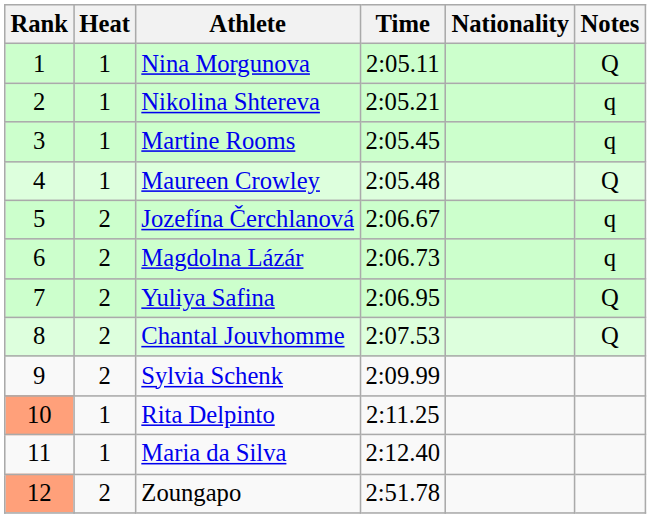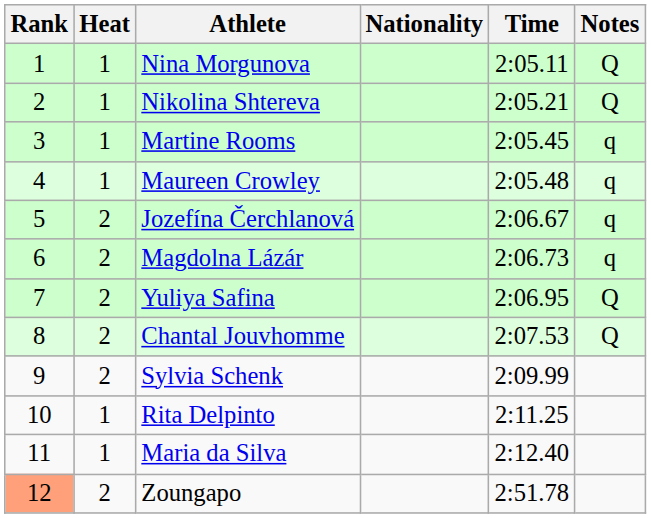columns swapped: Nationality <-> Time
Nikolina Shtereva | Notes: q -> Q
Maureen Crowley | Notes: Q -> q
Rita Delpinto | Rank: lightsalmon background -> no background
